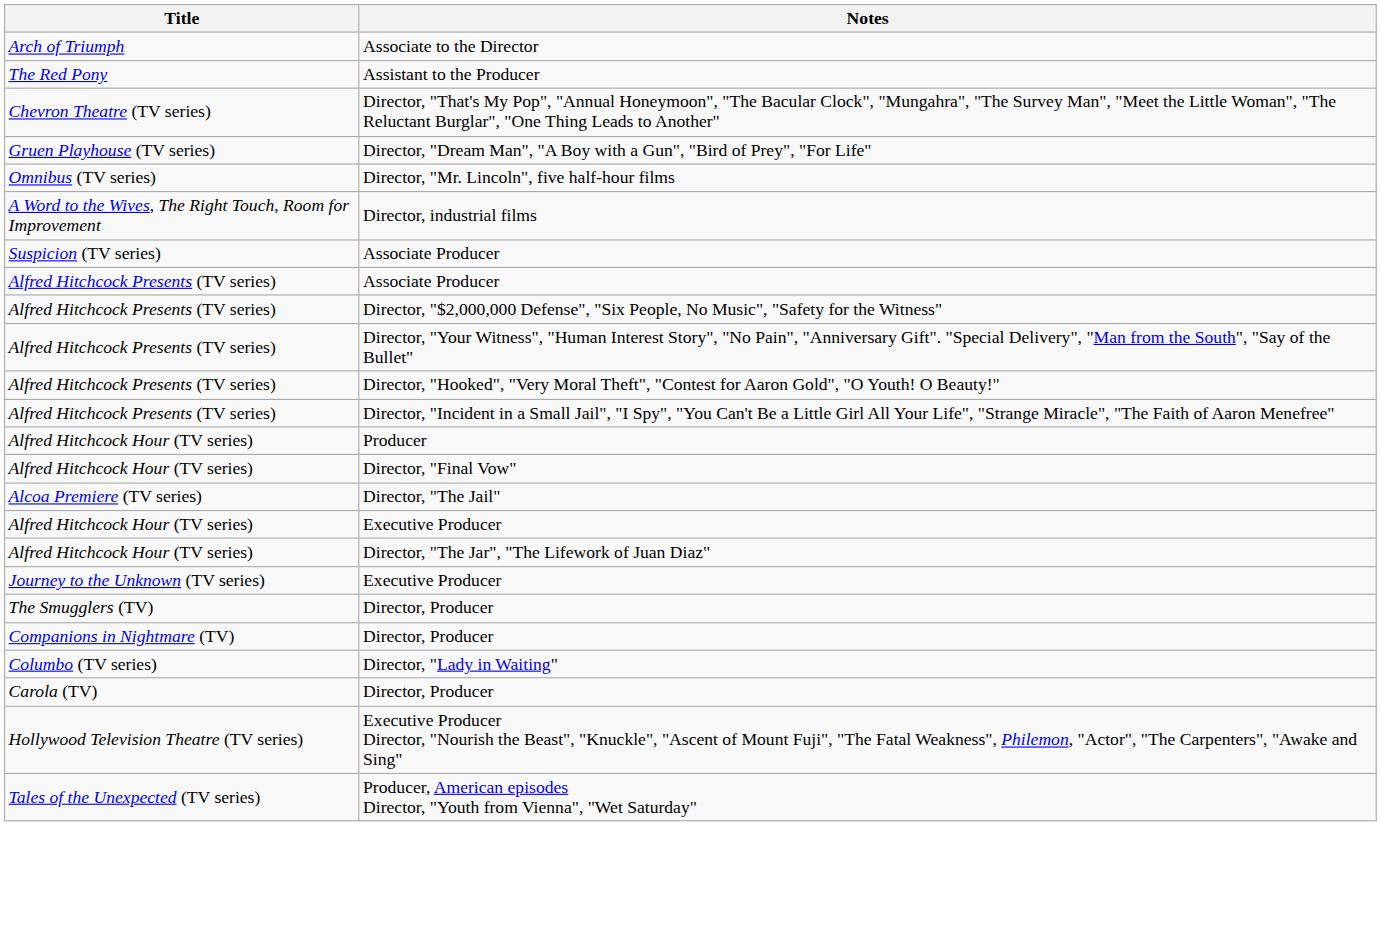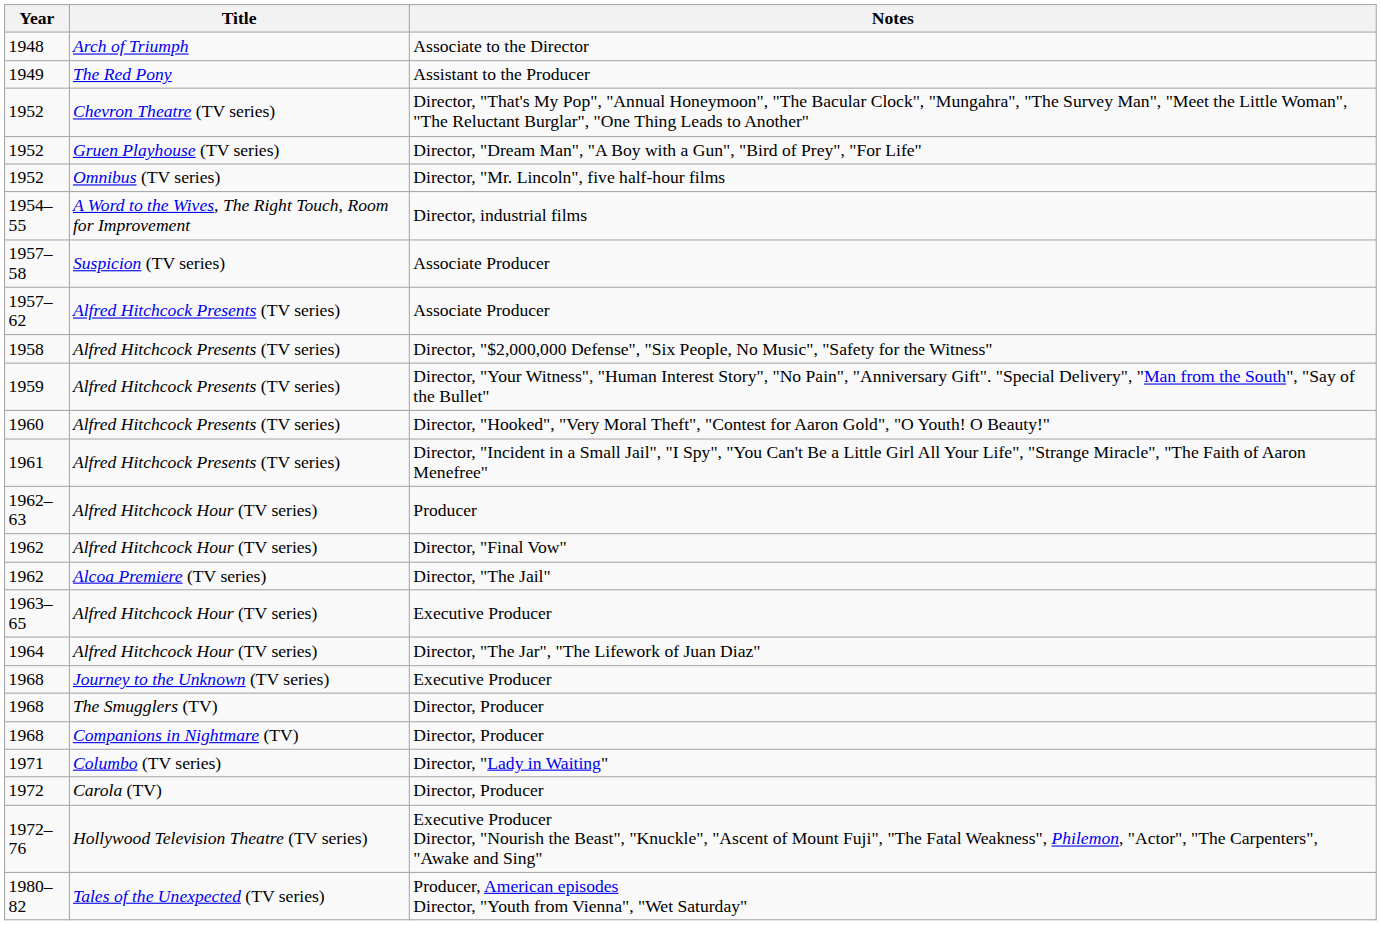+ column: Year | 1948 | 1949 | 1952 | 1952 | 1952 | 1954–55 | 1957–58 | 1957–62 | 1958 | 1959 | 1960 | 1961 | 1962–63 | 1962 | 1962 | 1963–65 | 1964 | 1968 | 1968 | 1968 | 1971 | 1972 | 1972–76 | 1980–82
